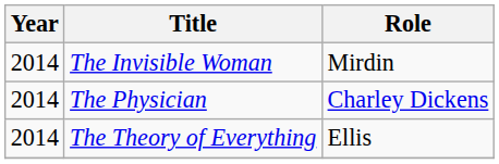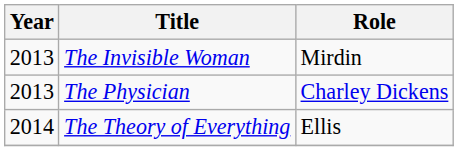The Invisible Woman | Year: 2014 -> 2013
The Physician | Year: 2014 -> 2013
